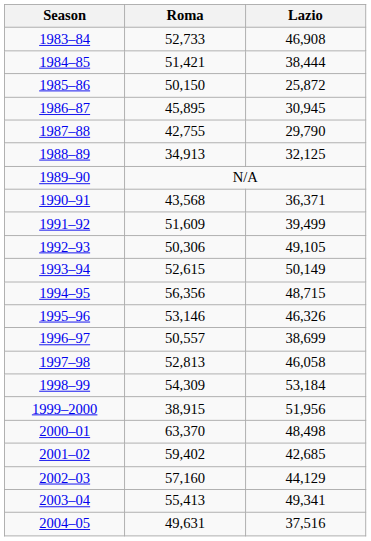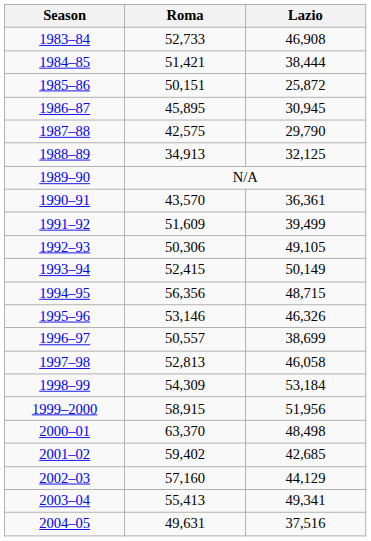1985–86 | Roma: 50,150 -> 50,151
1987–88 | Roma: 42,755 -> 42,575
1990–91 | Roma: 43,568 -> 43,570
1990–91 | Lazio: 36,371 -> 36,361
1993–94 | Roma: 52,615 -> 52,415
1999–2000 | Roma: 38,915 -> 58,915
